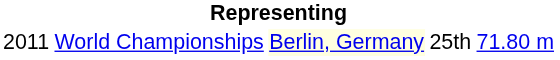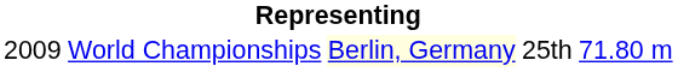World Championships | column 1: 2011 -> 2009
